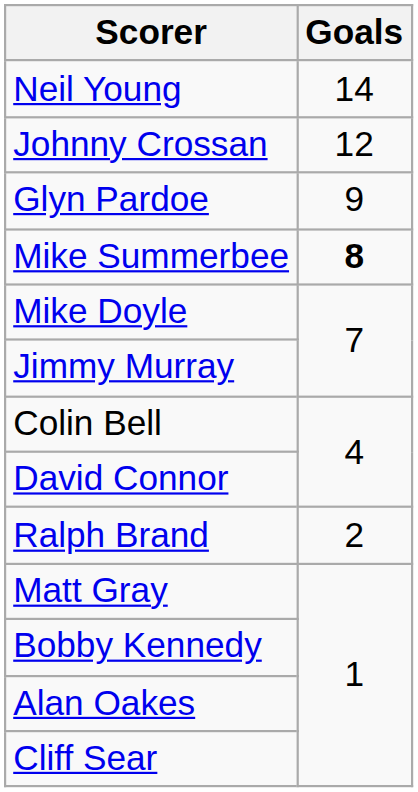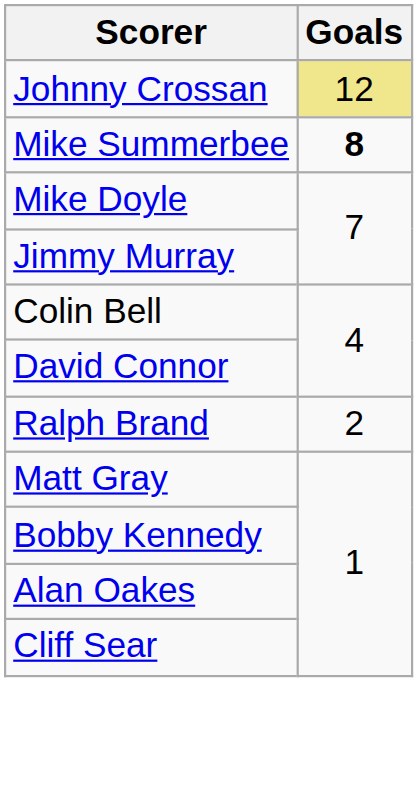- row: Neil Young | 14
Johnny Crossan | Goals: no background -> khaki background
- row: Glyn Pardoe | 9
